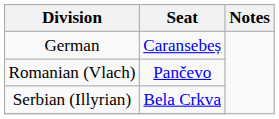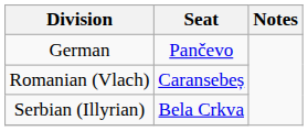German | Seat: Caransebeș -> Pančevo
Romanian (Vlach) | Seat: Pančevo -> Caransebeș
